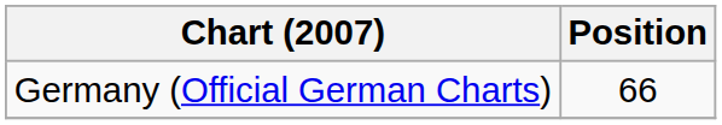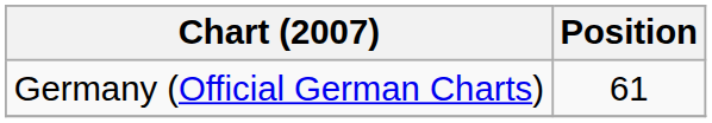Germany (Official German Charts) | Position: 66 -> 61
